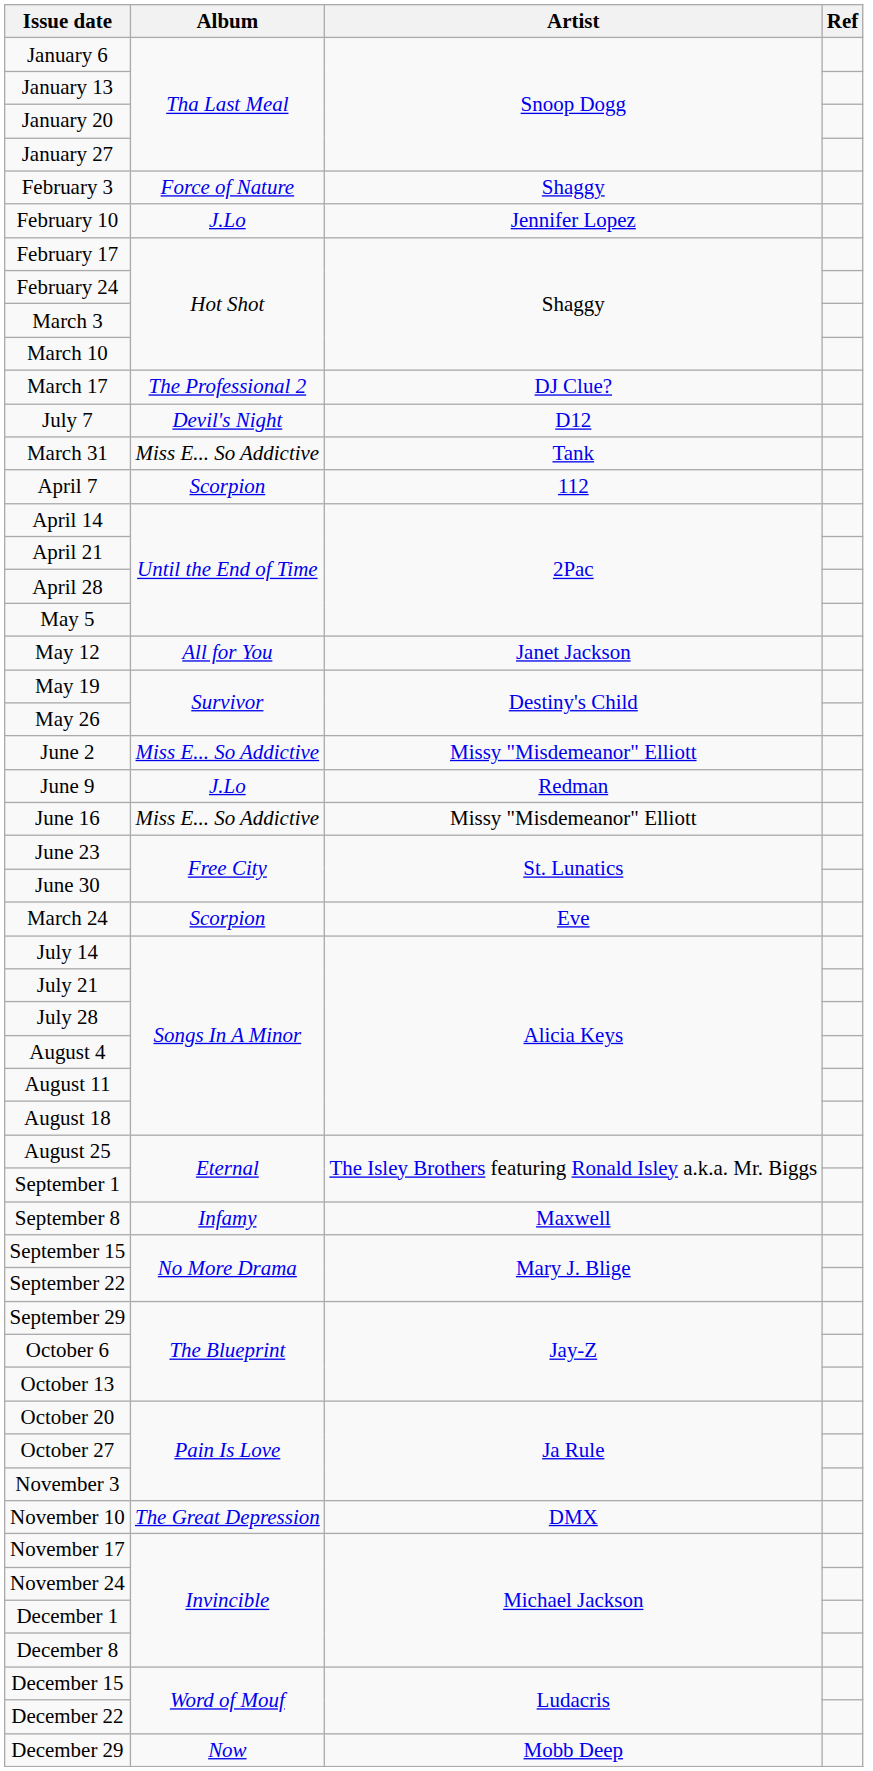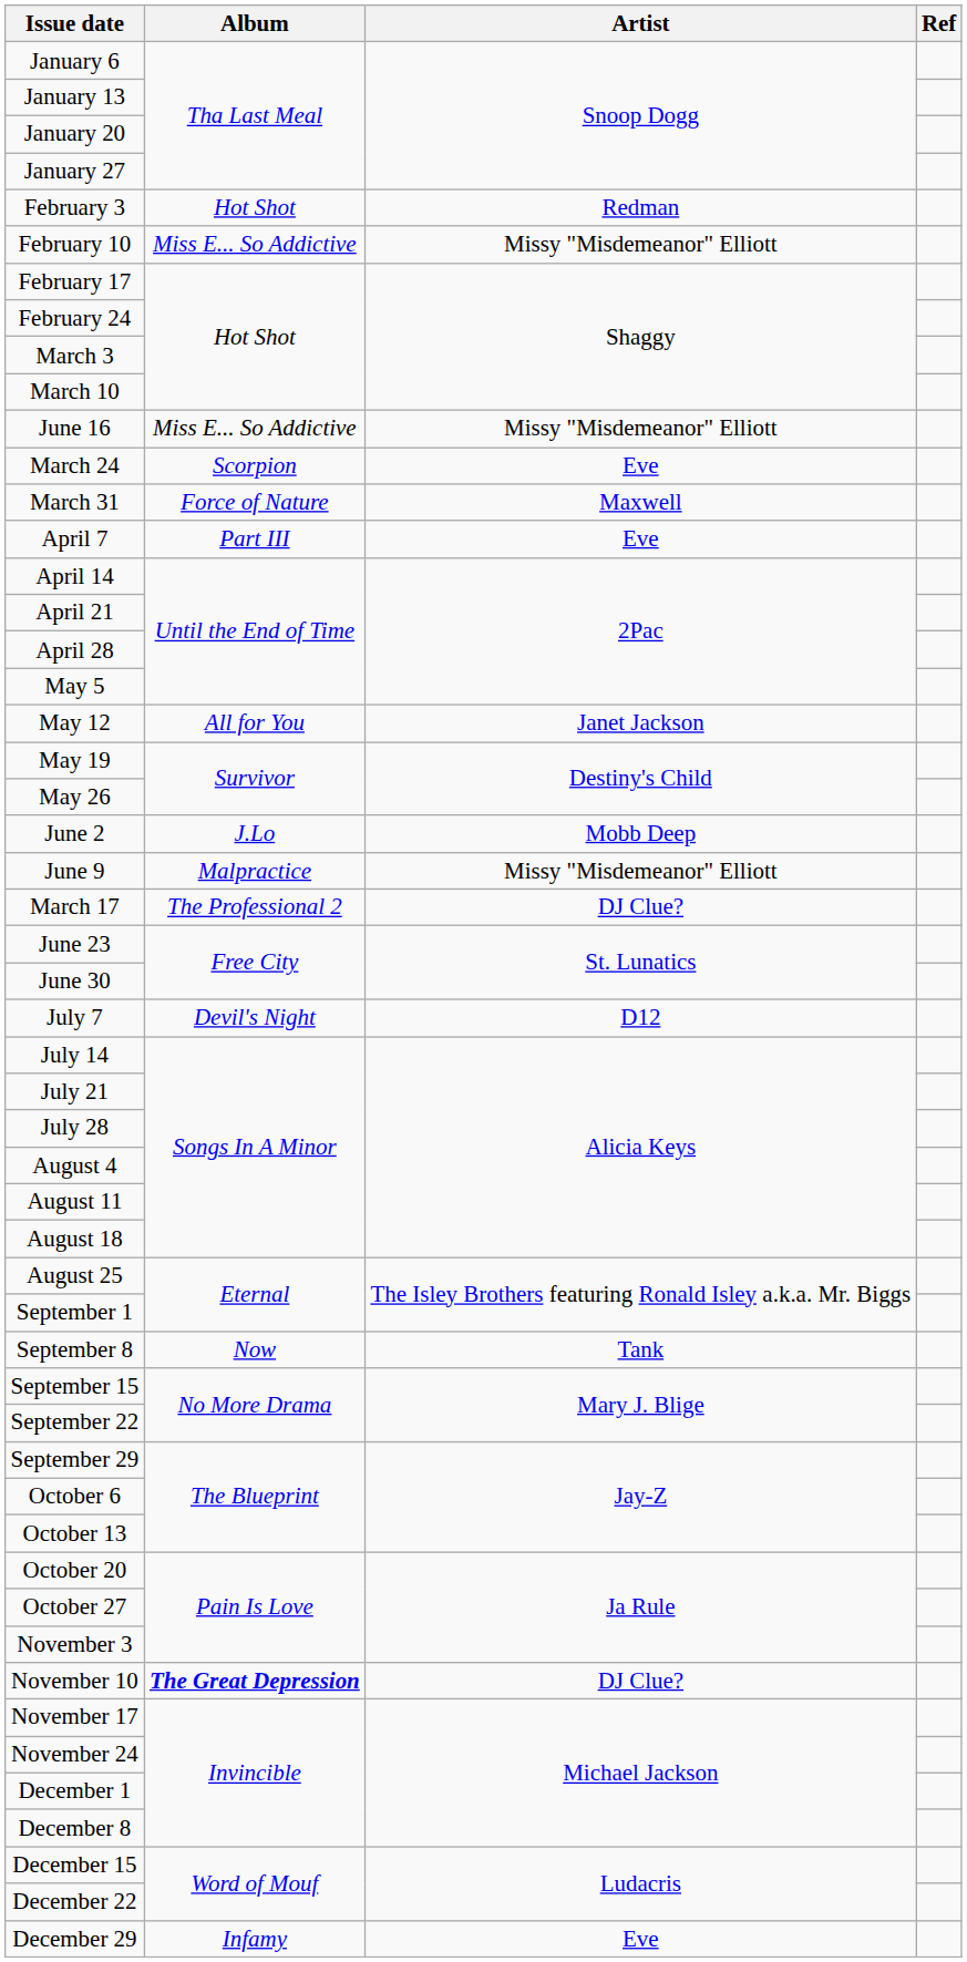February 3 | Album: Force of Nature -> Hot Shot
February 3 | Artist: Shaggy -> Redman
February 10 | Album: J.Lo -> Miss E... So Addictive
February 10 | Artist: Jennifer Lopez -> Missy "Misdemeanor" Elliott
rows swapped: March 17 <-> June 16
rows swapped: March 24 <-> July 7
March 31 | Album: Miss E... So Addictive -> Force of Nature
March 31 | Artist: Tank -> Maxwell
April 7 | Album: Scorpion -> Part III
April 7 | Artist: 112 -> Eve
June 2 | Album: Miss E... So Addictive -> J.Lo
June 2 | Artist: Missy "Misdemeanor" Elliott -> Mobb Deep
June 9 | Album: J.Lo -> Malpractice
June 9 | Artist: Redman -> Missy "Misdemeanor" Elliott
September 8 | Album: Infamy -> Now
September 8 | Artist: Maxwell -> Tank
November 10 | Album: normal -> bold
November 10 | Artist: DMX -> DJ Clue?
December 29 | Album: Now -> Infamy
December 29 | Artist: Mobb Deep -> Eve
